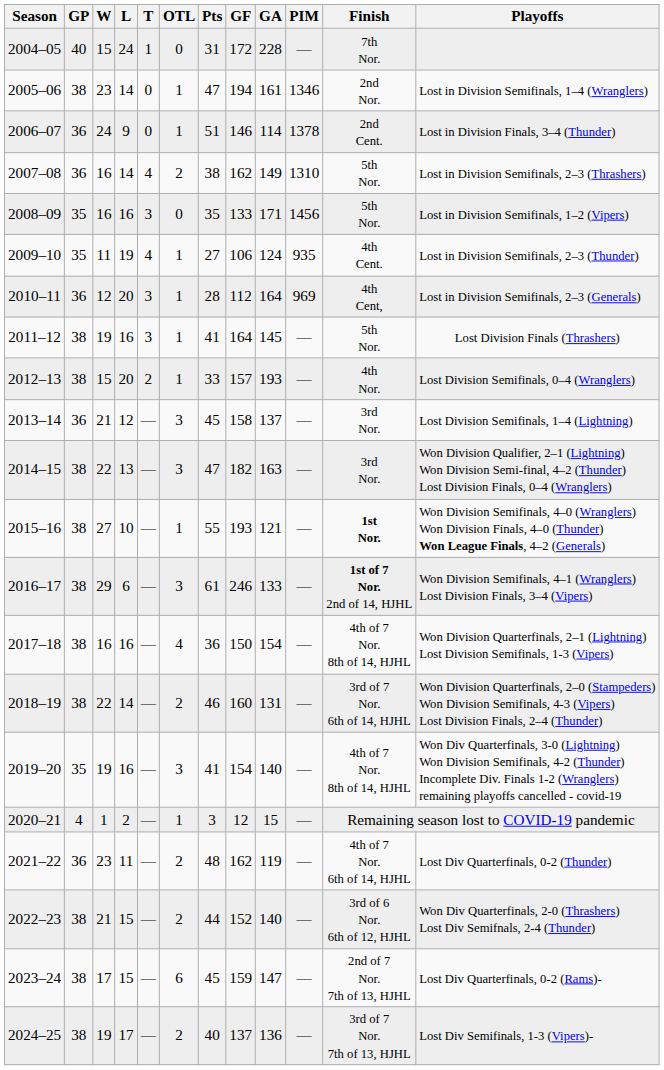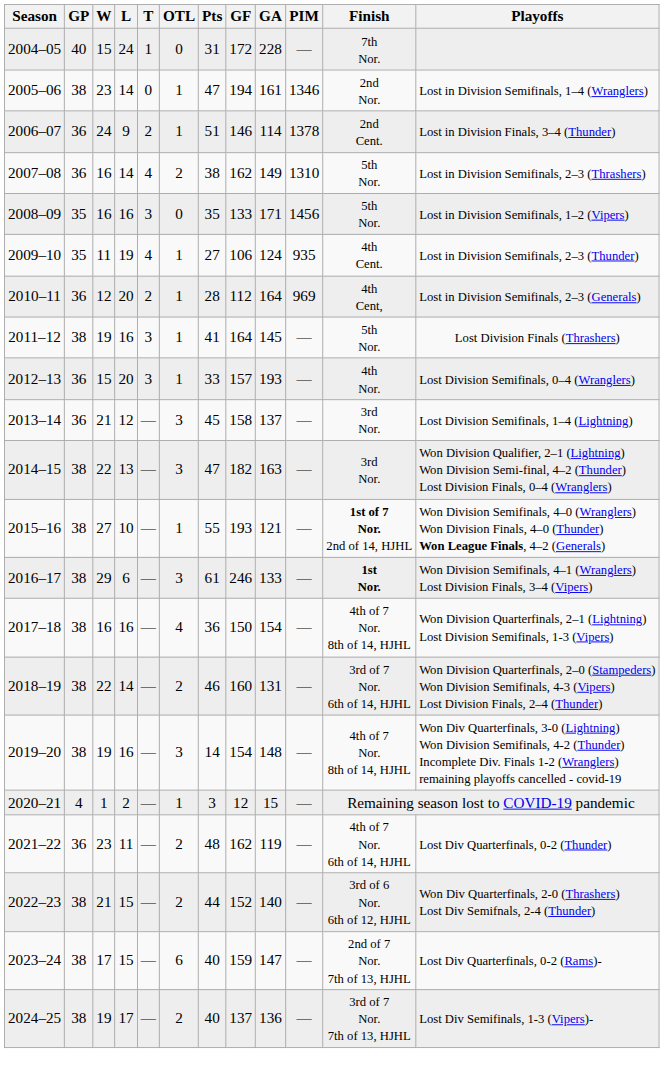2006–07 | T: 0 -> 2
2010–11 | T: 3 -> 2
2012–13 | GP: 38 -> 36
2012–13 | T: 2 -> 3
2015–16 | Finish: 1st Nor. -> 1st of 7 Nor. 2nd of 14, HJHL
2016–17 | Finish: 1st of 7 Nor. 2nd of 14, HJHL -> 1st Nor.
2019–20 | GP: 35 -> 38
2019–20 | Pts: 41 -> 14
2019–20 | GA: 140 -> 148
2023–24 | Pts: 45 -> 40
